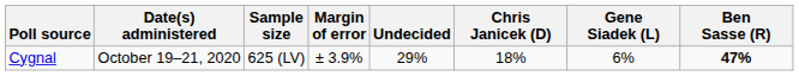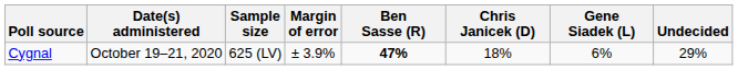columns swapped: Ben Sasse (R) <-> Undecided
